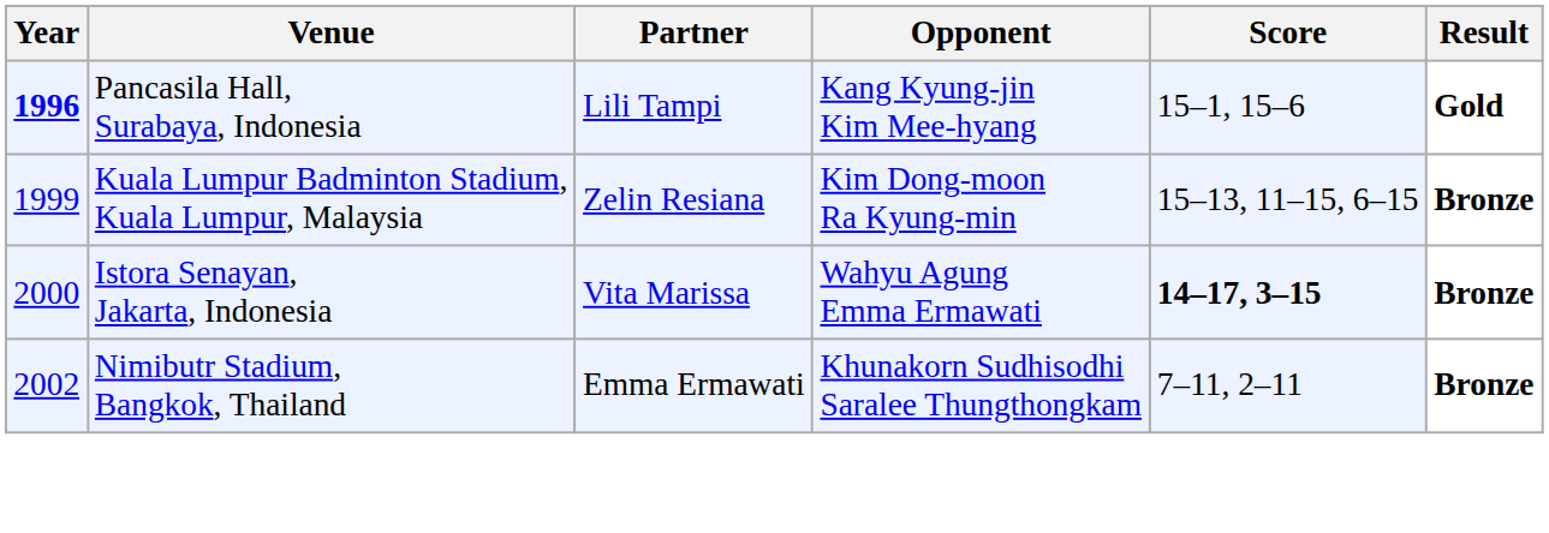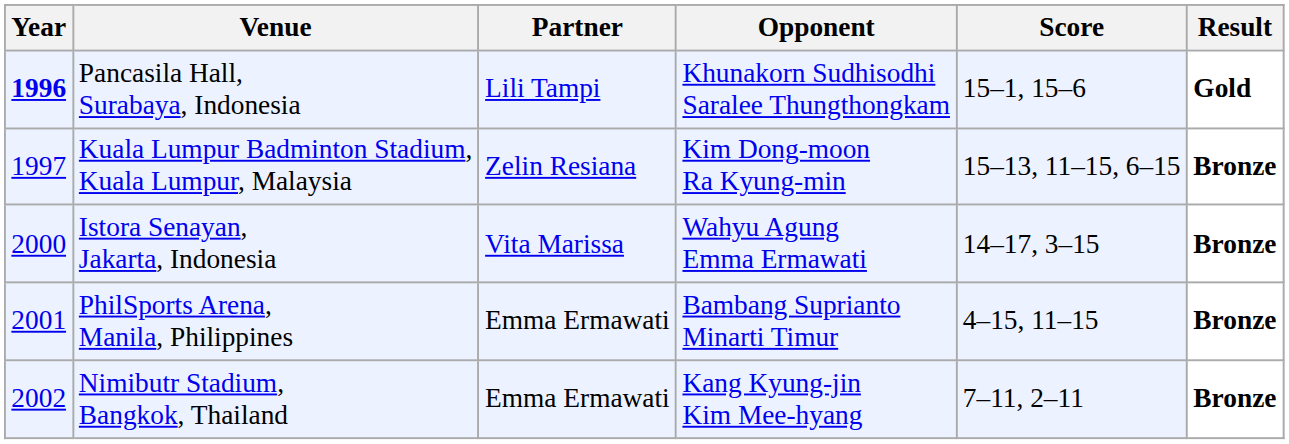Pancasila Hall, Surabaya, Indonesia | Opponent: Kang Kyung-jin Kim Mee-hyang -> Khunakorn Sudhisodhi Saralee Thungthongkam
Kuala Lumpur Badminton Stadium, Kuala Lumpur, Malaysia | Year: 1999 -> 1997
Istora Senayan, Jakarta, Indonesia | Score: bold -> normal
+ row: 2001 | PhilSports Arena, Manila, Philippines | Emma Ermawati | Bambang Suprianto Minarti Timur | 4–15, 11–15 | Bronze
Nimibutr Stadium, Bangkok, Thailand | Opponent: Khunakorn Sudhisodhi Saralee Thungthongkam -> Kang Kyung-jin Kim Mee-hyang
